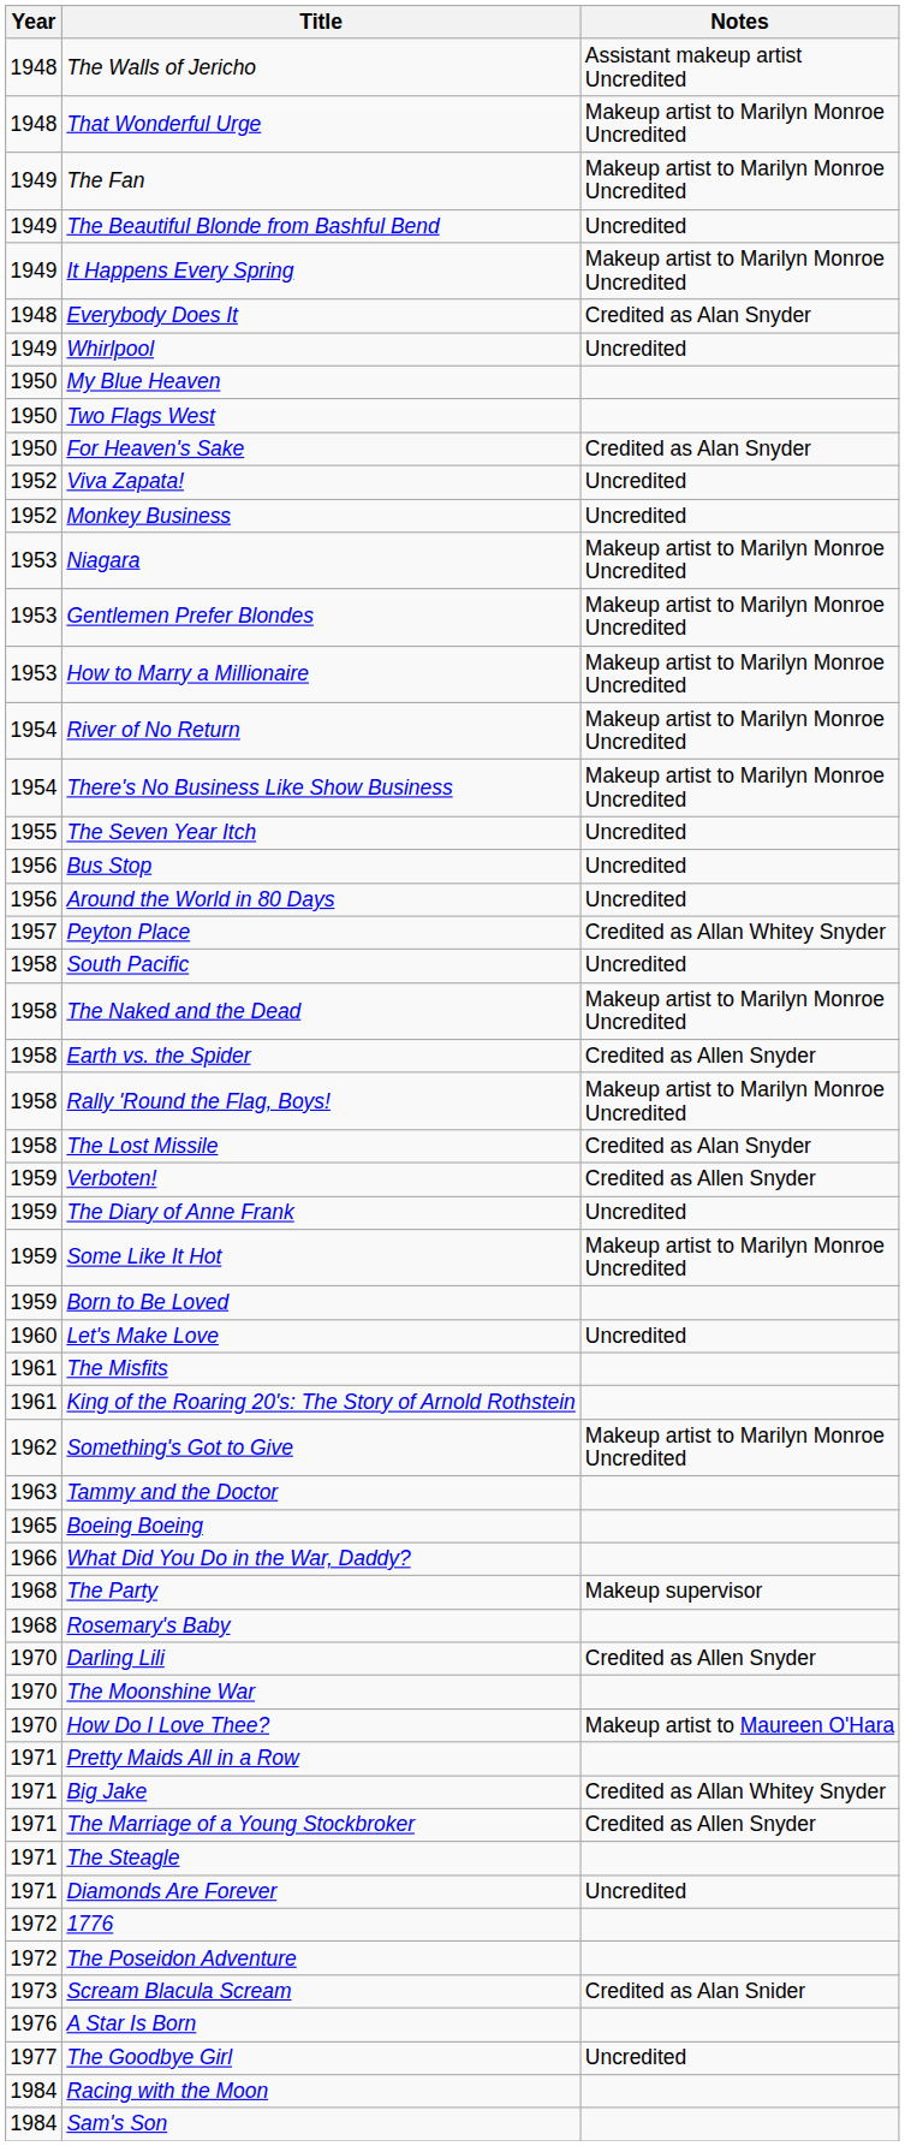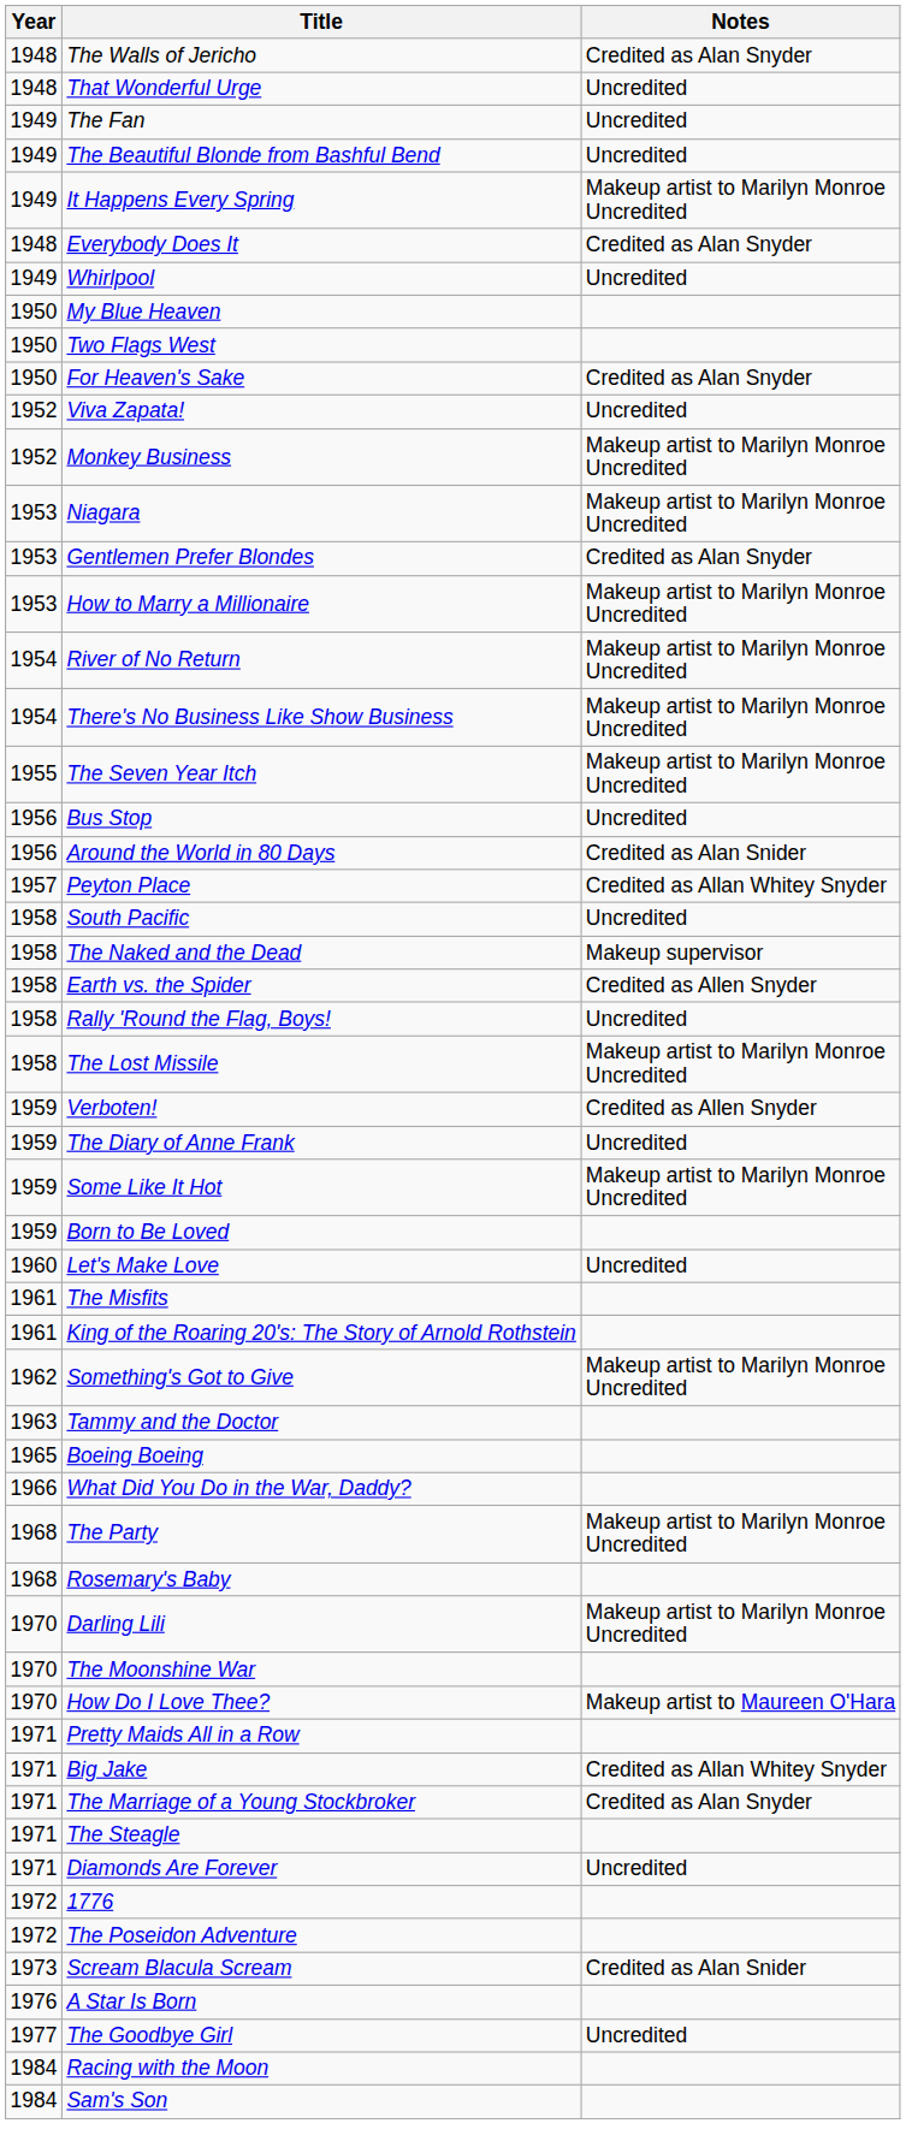The Walls of Jericho | Notes: Assistant makeup artist Uncredited -> Credited as Alan Snyder
That Wonderful Urge | Notes: Makeup artist to Marilyn Monroe Uncredited -> Uncredited
The Fan | Notes: Makeup artist to Marilyn Monroe Uncredited -> Uncredited
Monkey Business | Notes: Uncredited -> Makeup artist to Marilyn Monroe Uncredited
Gentlemen Prefer Blondes | Notes: Makeup artist to Marilyn Monroe Uncredited -> Credited as Alan Snyder
The Seven Year Itch | Notes: Uncredited -> Makeup artist to Marilyn Monroe Uncredited
Around the World in 80 Days | Notes: Uncredited -> Credited as Alan Snider
The Naked and the Dead | Notes: Makeup artist to Marilyn Monroe Uncredited -> Makeup supervisor
Rally 'Round the Flag, Boys! | Notes: Makeup artist to Marilyn Monroe Uncredited -> Uncredited
The Lost Missile | Notes: Credited as Alan Snyder -> Makeup artist to Marilyn Monroe Uncredited
The Party | Notes: Makeup supervisor -> Makeup artist to Marilyn Monroe Uncredited
Darling Lili | Notes: Credited as Allen Snyder -> Makeup artist to Marilyn Monroe Uncredited
The Marriage of a Young Stockbroker | Notes: Credited as Allen Snyder -> Credited as Alan Snyder
